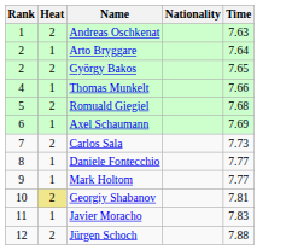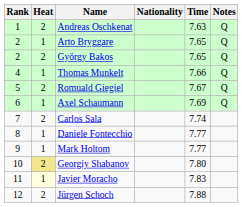+ column: Notes | Q | Q | Q | Q | Q | Q
Arto Bryggare | Time: 7.64 -> 7.65
Romuald Giegiel | Time: 7.68 -> 7.67
Carlos Sala | Time: 7.73 -> 7.74
Georgiy Shabanov | Time: 7.81 -> 7.80
Javier Moracho | Heat: no background -> lightyellow background
